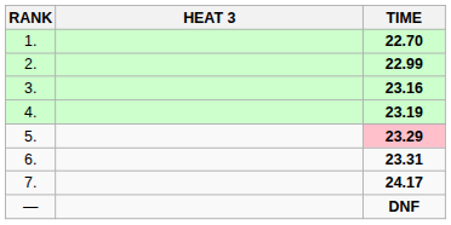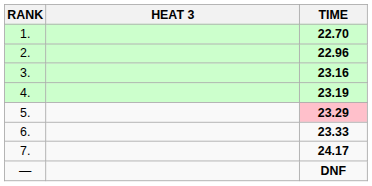2. | TIME: 22.99 -> 22.96
6. | TIME: 23.31 -> 23.33
